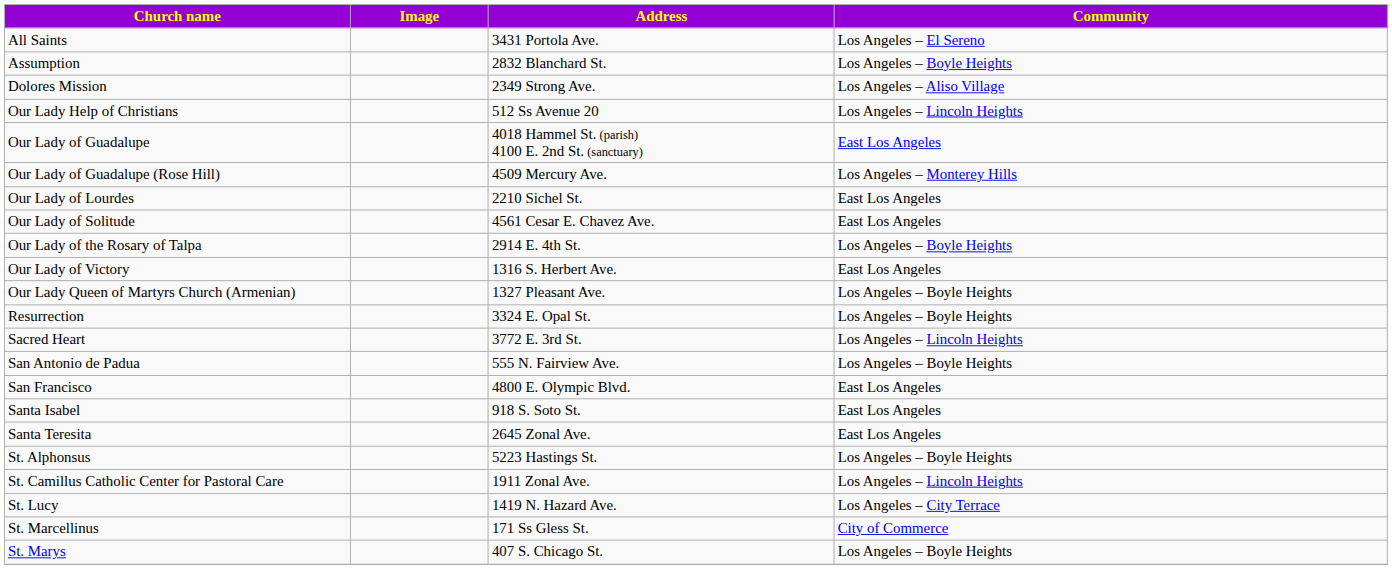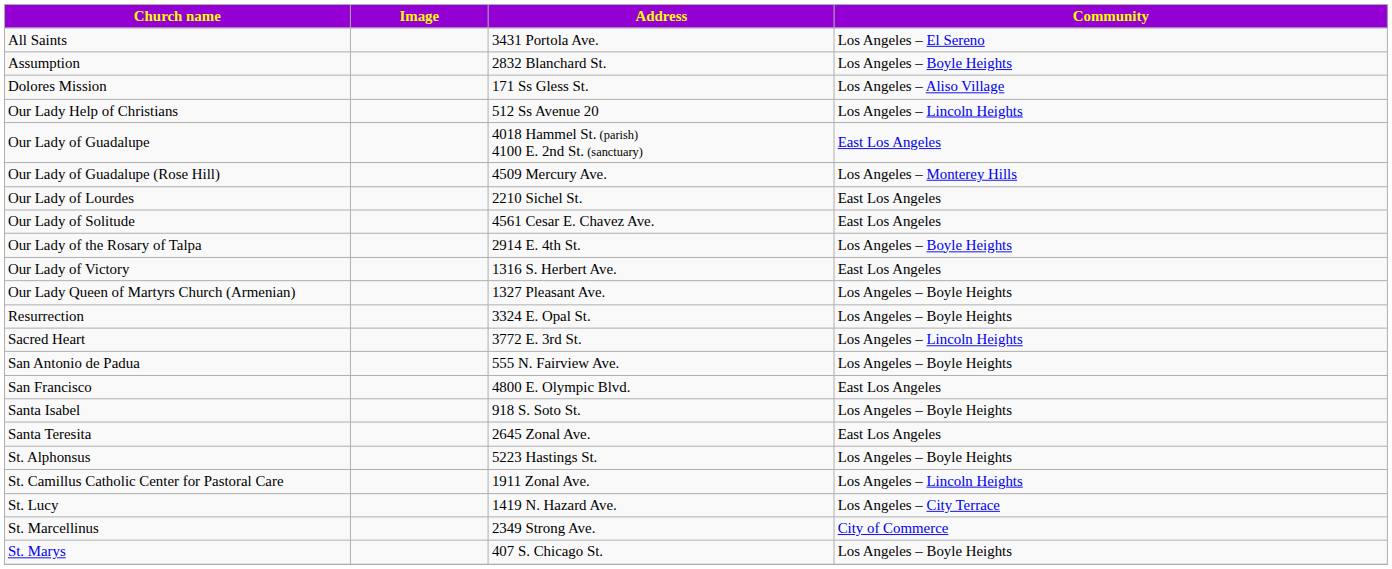Dolores Mission | Address: 2349 Strong Ave. -> 171 Ss Gless St.
Santa Isabel | Community: East Los Angeles -> Los Angeles – Boyle Heights
St. Marcellinus | Address: 171 Ss Gless St. -> 2349 Strong Ave.
